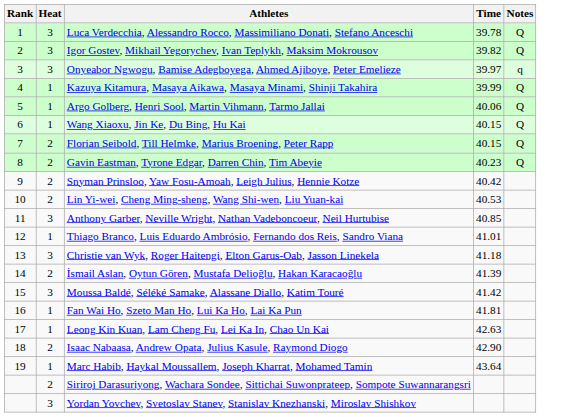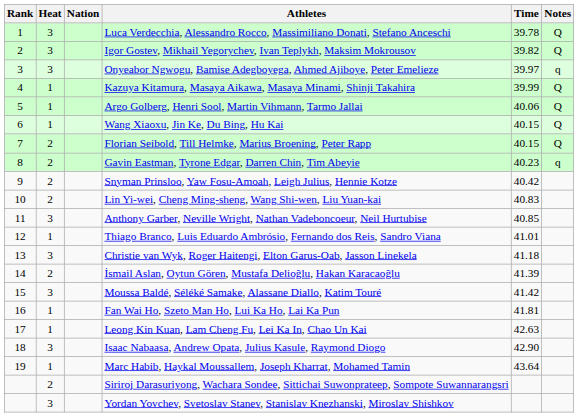+ column: Nation
Gavin Eastman, Tyrone Edgar, Darren Chin, Tim Abeyie | Notes: Q -> q
Lin Yi-wei, Cheng Ming-sheng, Wang Shi-wen, Liu Yuan-kai | Time: 40.53 -> 40.83
Isaac Nabaasa, Andrew Opata, Julius Kasule, Raymond Diogo | Heat: 2 -> 3
